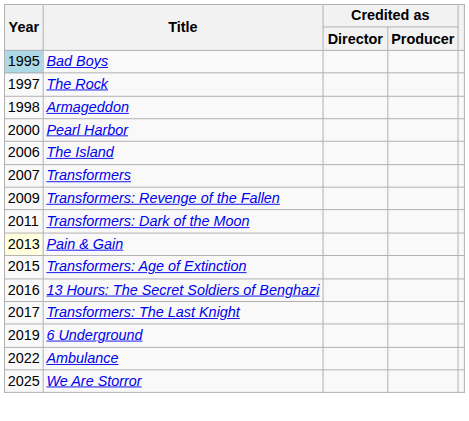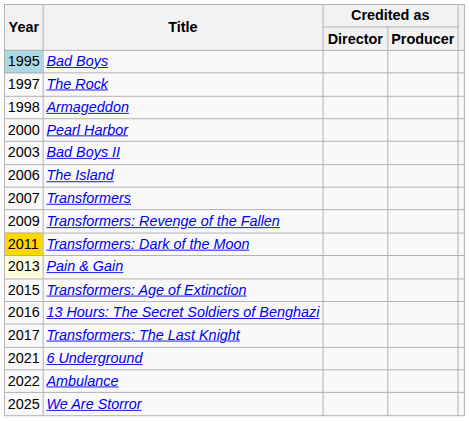+ row: 2003 | Bad Boys II
Transformers: Dark of the Moon | Year: no background -> gold background
6 Underground | Year: 2019 -> 2021
